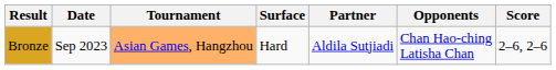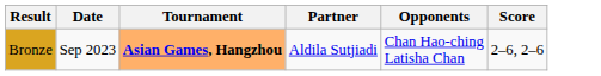- column: Surface | Hard
Bronze | Tournament: normal -> bold
